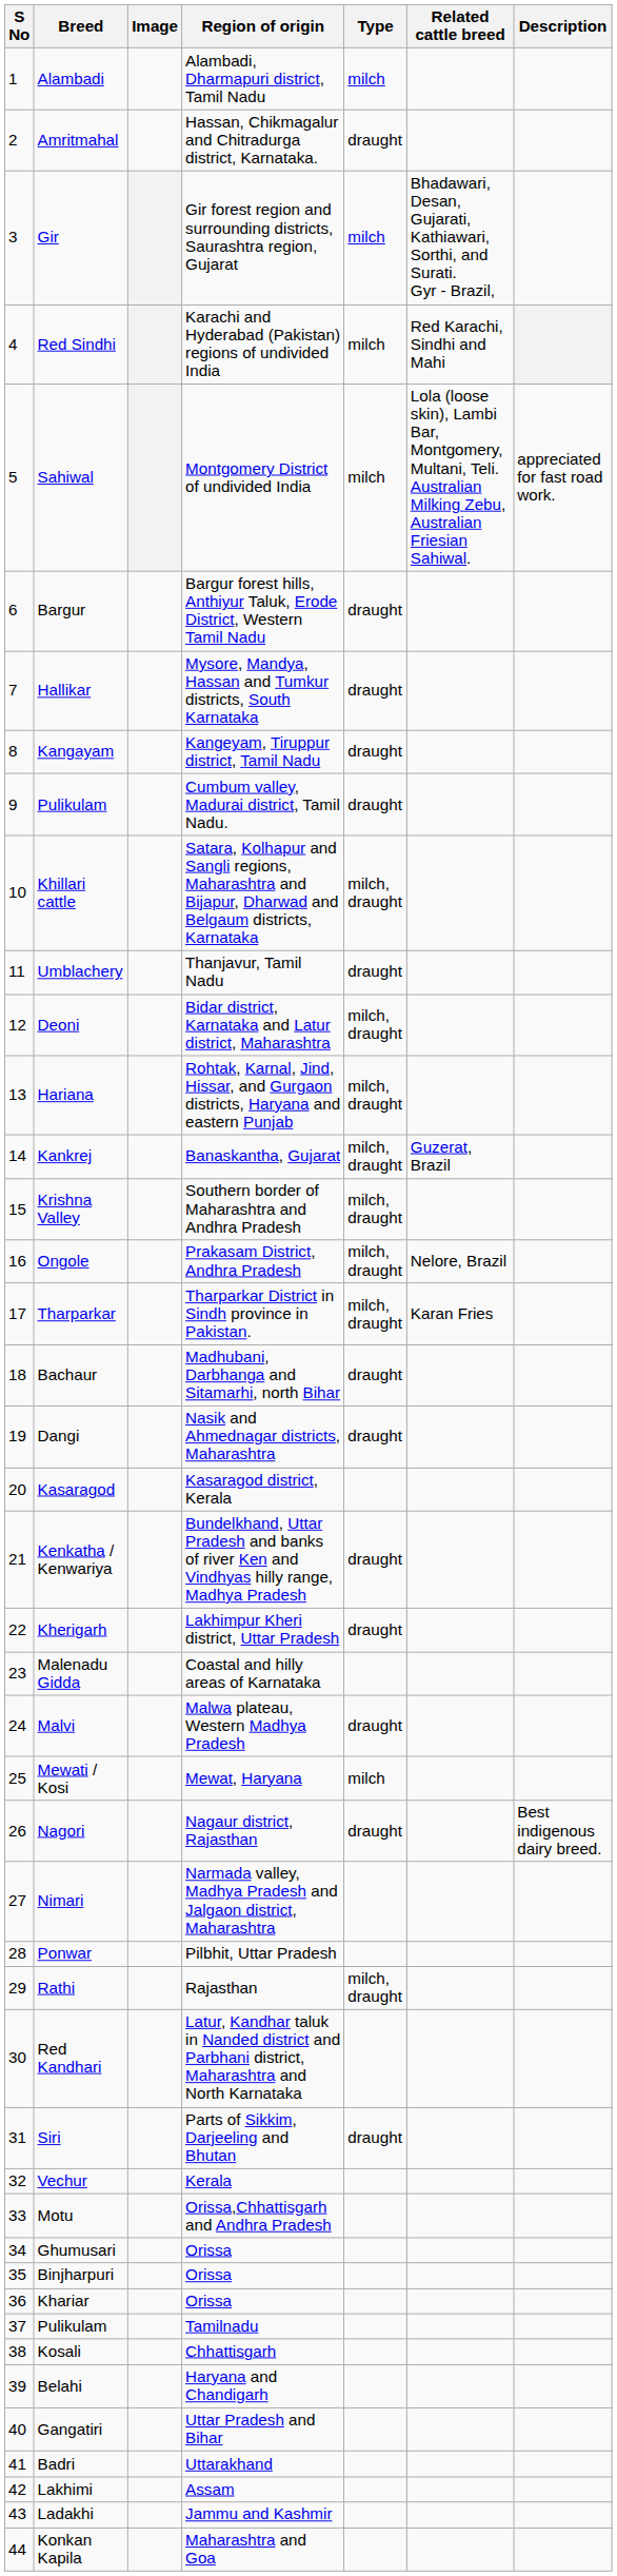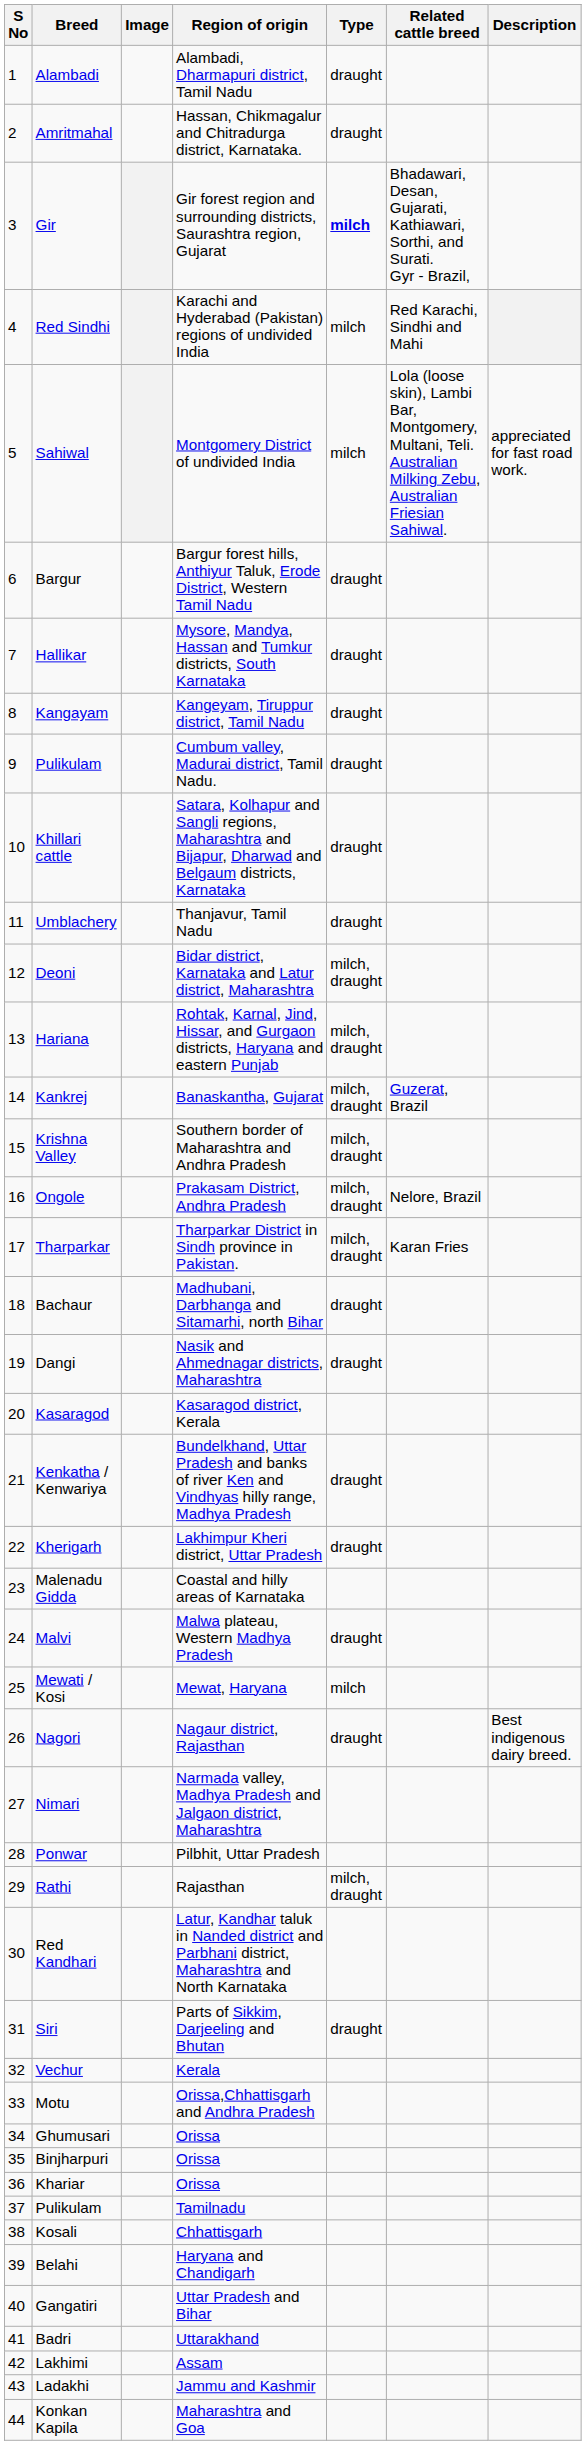Alambadi | Type: milch -> draught
Gir | Type: normal -> bold
Khillari cattle | Type: milch, draught -> draught
